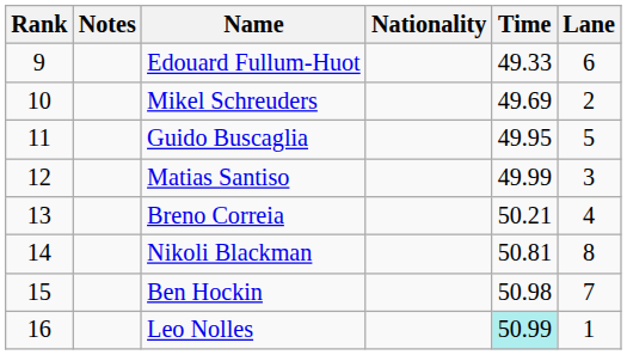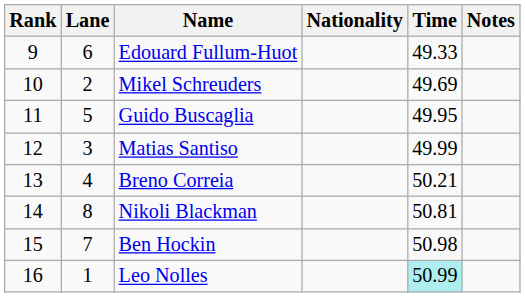columns swapped: Lane <-> Notes
